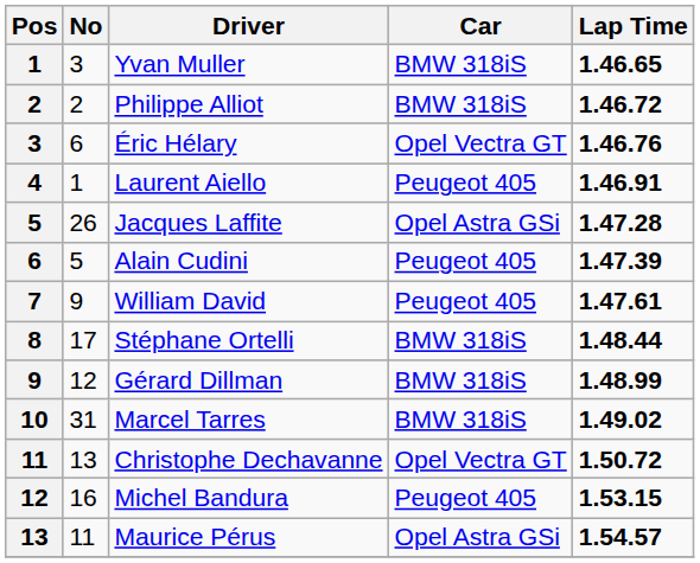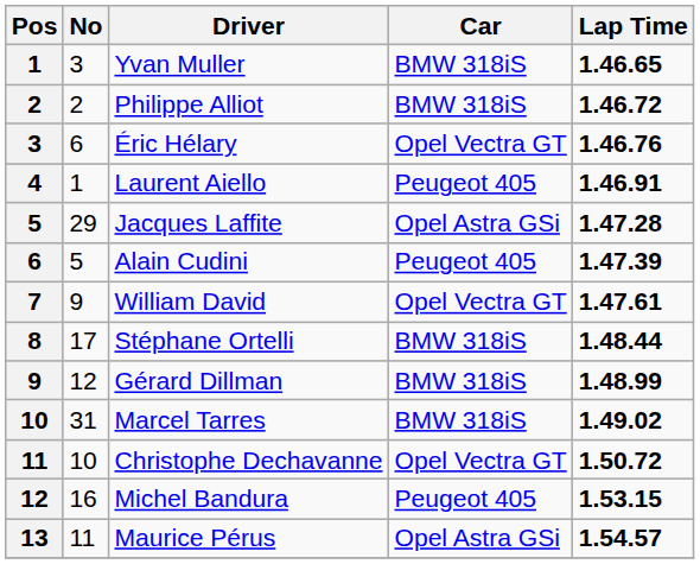Jacques Laffite | No: 26 -> 29
William David | Car: Peugeot 405 -> Opel Vectra GT
Christophe Dechavanne | No: 13 -> 10
